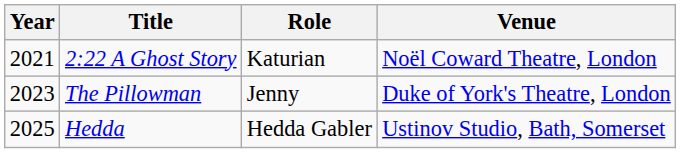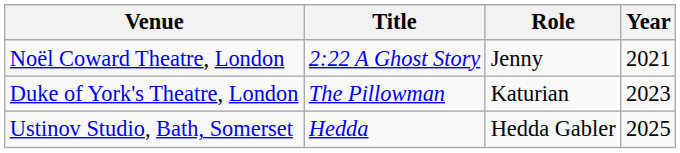columns swapped: Year <-> Venue
2:22 A Ghost Story | Role: Katurian -> Jenny
The Pillowman | Role: Jenny -> Katurian
